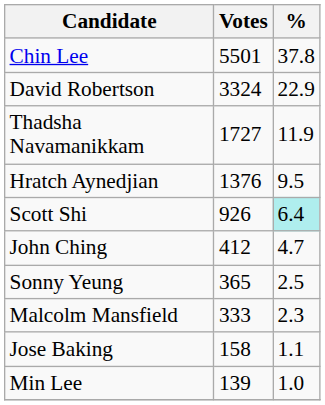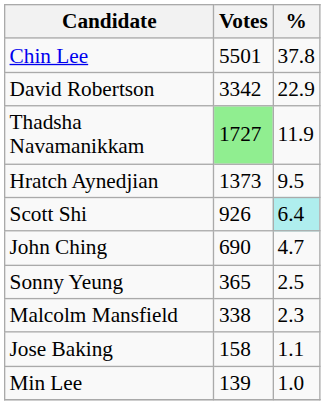David Robertson | Votes: 3324 -> 3342
Thadsha Navamanikkam | Votes: no background -> lightgreen background
Hratch Aynedjian | Votes: 1376 -> 1373
John Ching | Votes: 412 -> 690
Malcolm Mansfield | Votes: 333 -> 338
